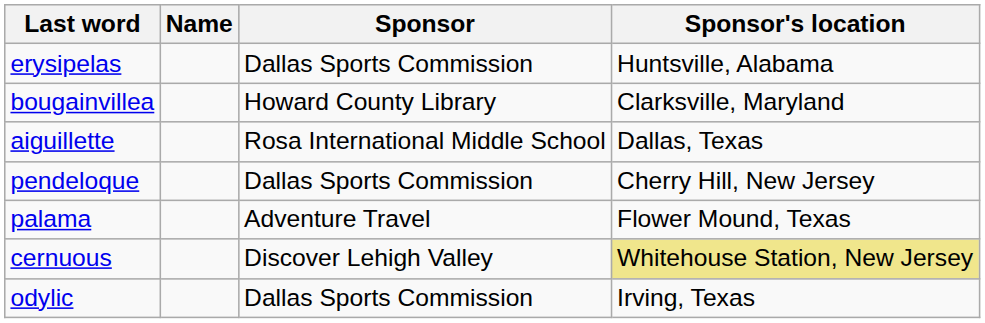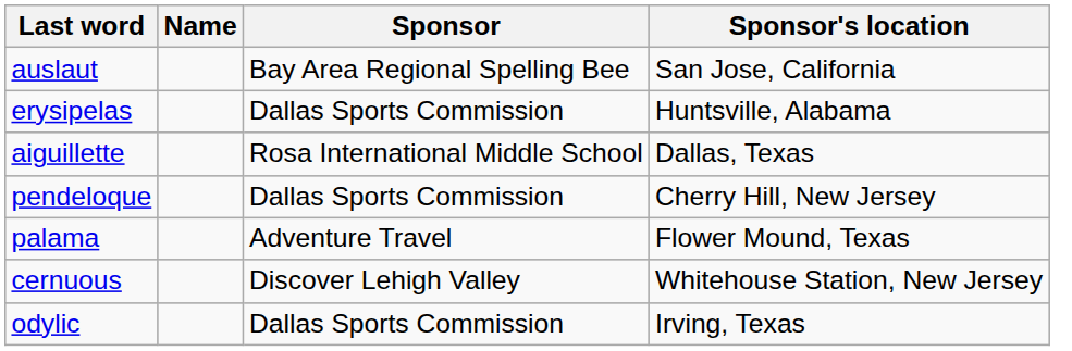+ row: auslaut | Bay Area Regional Spelling Bee | San Jose, California
- row: bougainvillea | Howard County Library | Clarksville, Maryland
cernuous | Sponsor's location: khaki background -> no background
